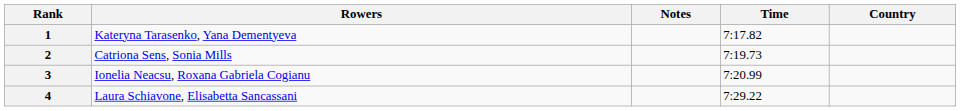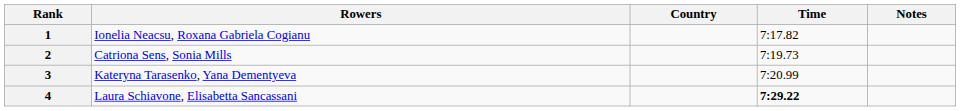columns swapped: Country <-> Notes
1 | Rowers: Kateryna Tarasenko, Yana Dementyeva -> Ionelia Neacsu, Roxana Gabriela Cogianu
3 | Rowers: Ionelia Neacsu, Roxana Gabriela Cogianu -> Kateryna Tarasenko, Yana Dementyeva
4 | Time: normal -> bold
